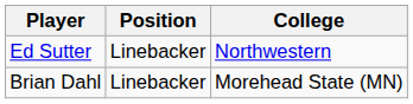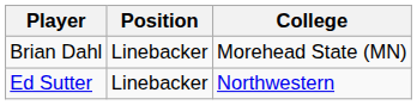rows swapped: Brian Dahl <-> Ed Sutter
